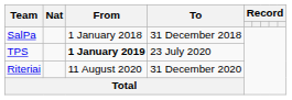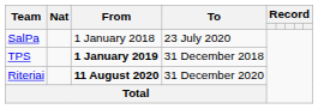SalPa | To: 31 December 2018 -> 23 July 2020
TPS | To: 23 July 2020 -> 31 December 2018
Riteriai | From: normal -> bold
